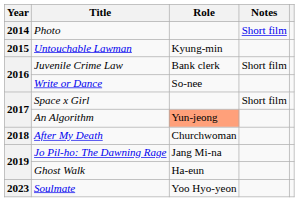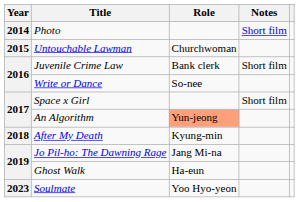Untouchable Lawman | Role: Kyung-min -> Churchwoman
After My Death | Role: Churchwoman -> Kyung-min
